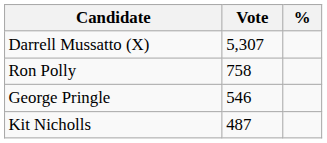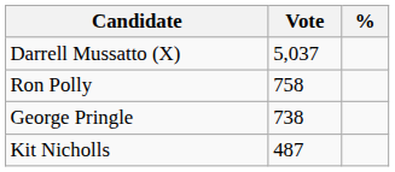Darrell Mussatto (X) | Vote: 5,307 -> 5,037
George Pringle | Vote: 546 -> 738
